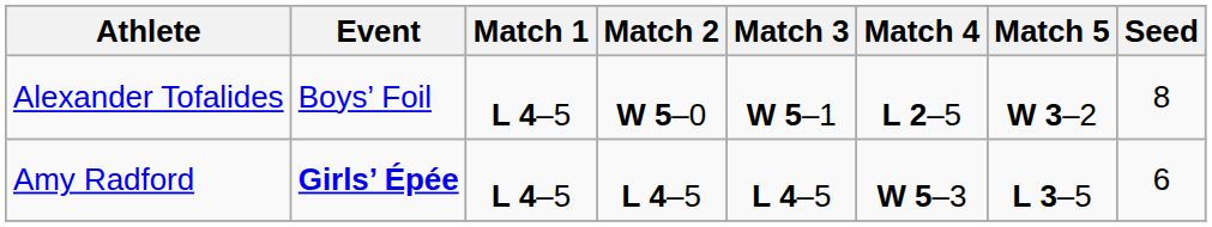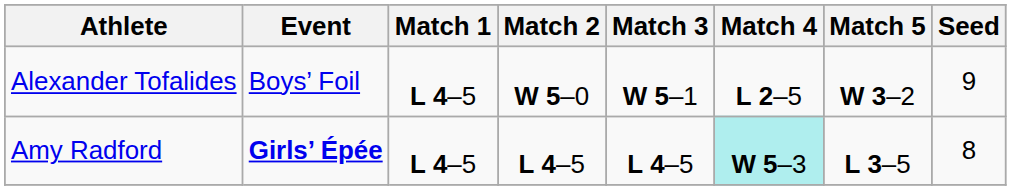Alexander Tofalides | Seed: 8 -> 9
Amy Radford | Match 4: no background -> paleturquoise background
Amy Radford | Seed: 6 -> 8
